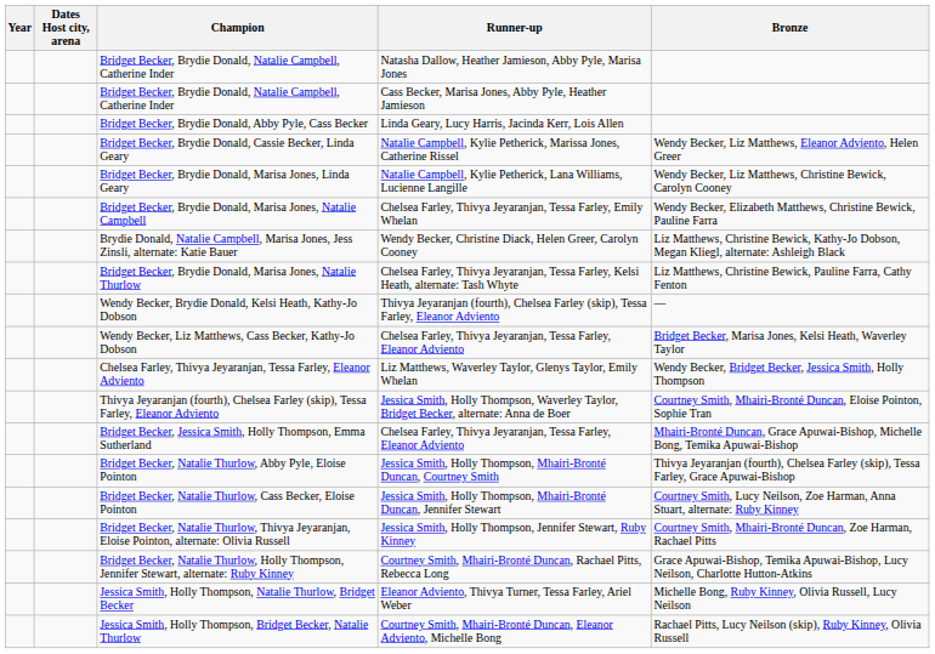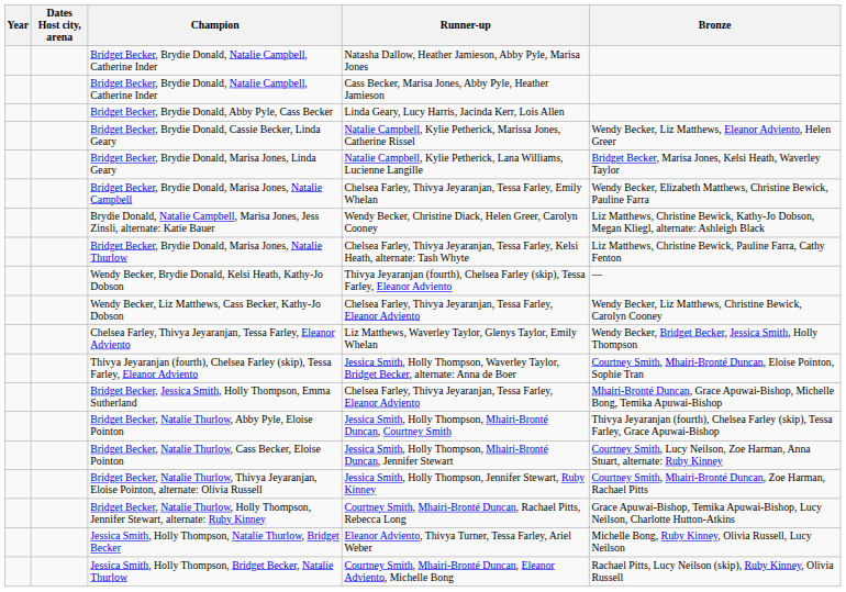Bridget Becker, Brydie Donald, Marisa Jones, Linda Geary | Bronze: Wendy Becker, Liz Matthews, Christine Bewick, Carolyn Cooney -> Bridget Becker, Marisa Jones, Kelsi Heath, Waverley Taylor
Wendy Becker, Liz Matthews, Cass Becker, Kathy-Jo Dobson | Bronze: Bridget Becker, Marisa Jones, Kelsi Heath, Waverley Taylor -> Wendy Becker, Liz Matthews, Christine Bewick, Carolyn Cooney
